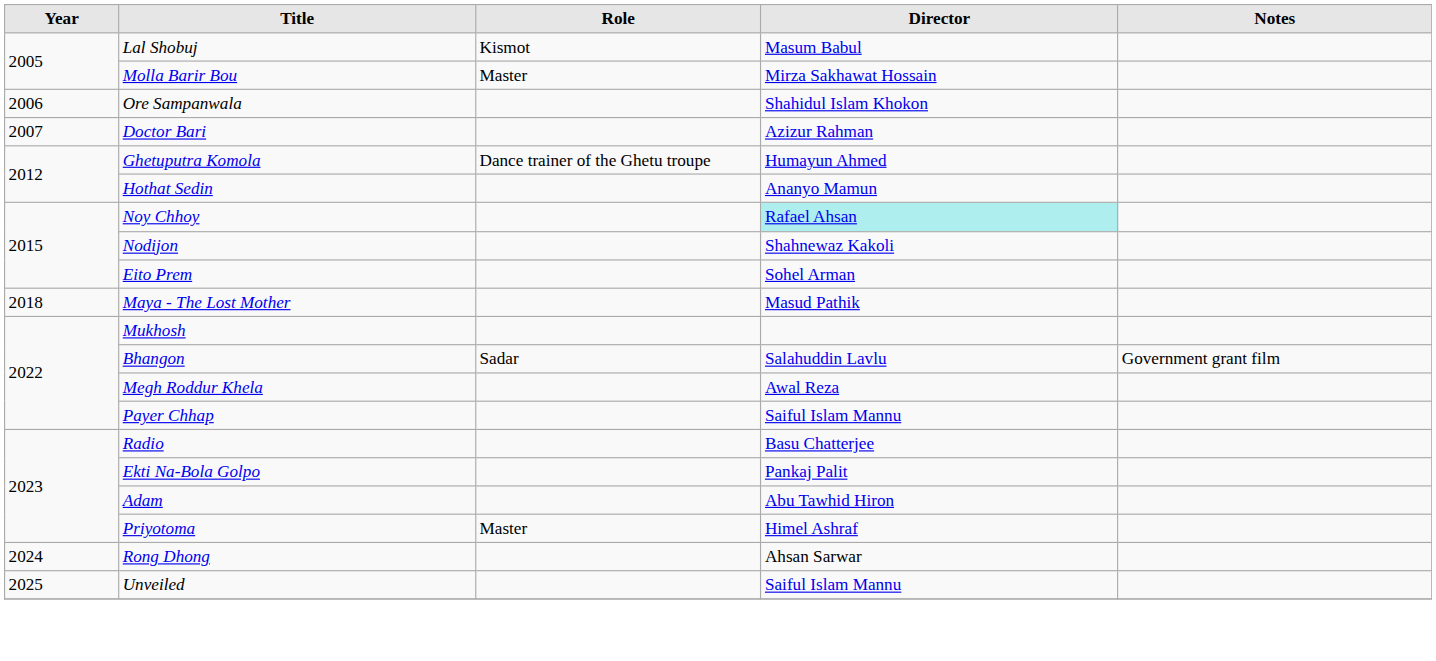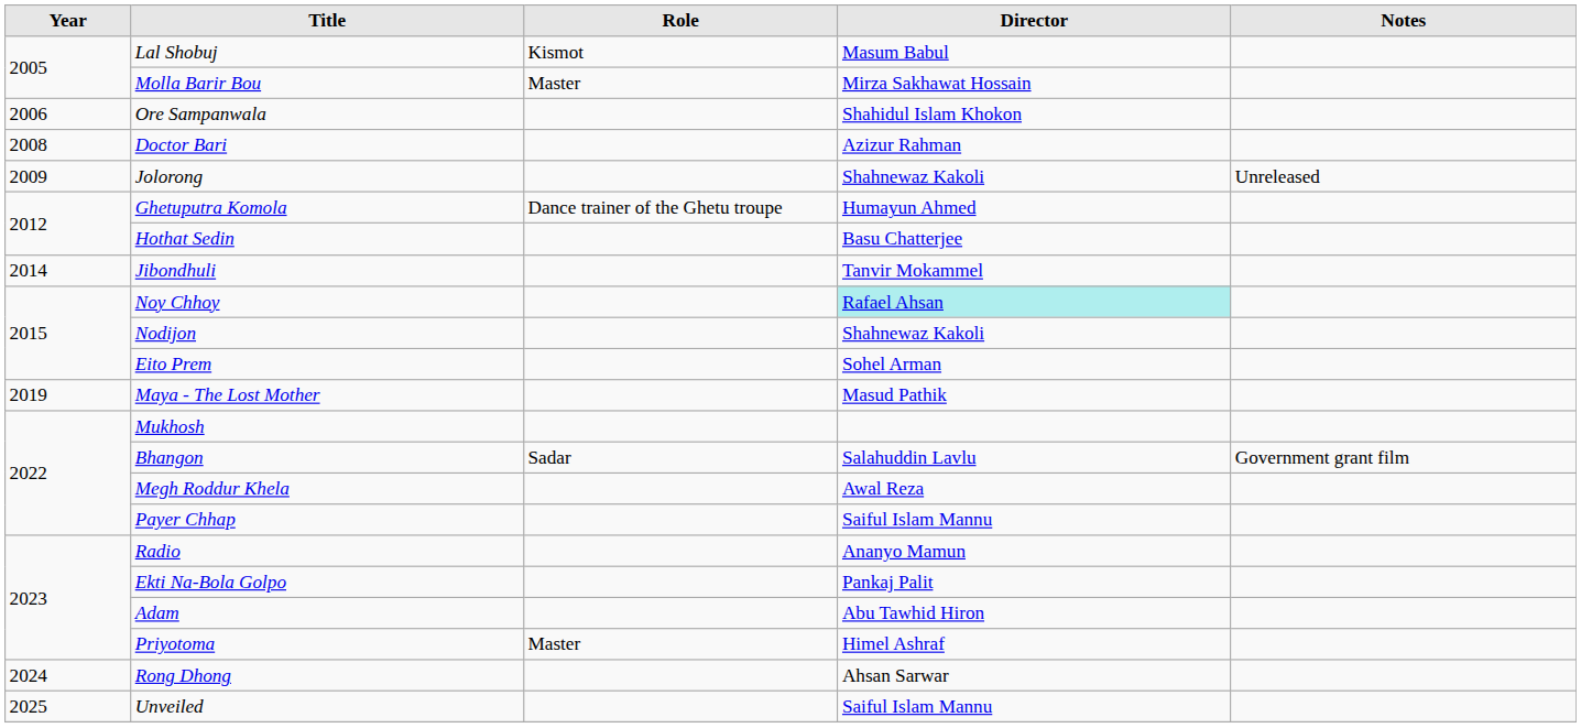Doctor Bari | Year: 2007 -> 2008
+ row: 2009 | Jolorong | Shahnewaz Kakoli | Unreleased
Hothat Sedin | Director: Ananyo Mamun -> Basu Chatterjee
+ row: 2014 | Jibondhuli | Tanvir Mokammel
Maya - The Lost Mother | Year: 2018 -> 2019
Radio | Director: Basu Chatterjee -> Ananyo Mamun
